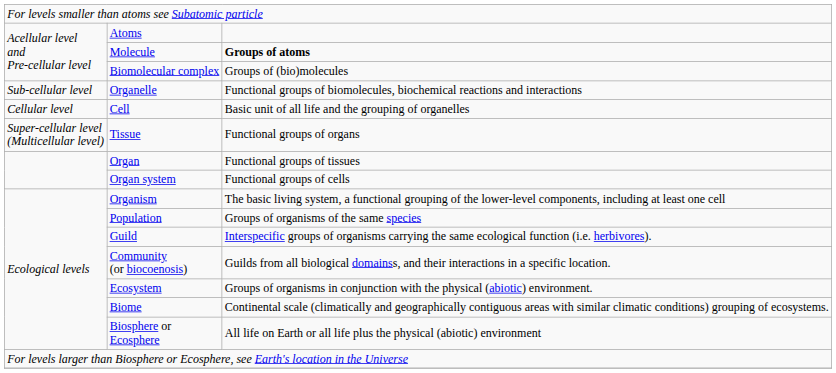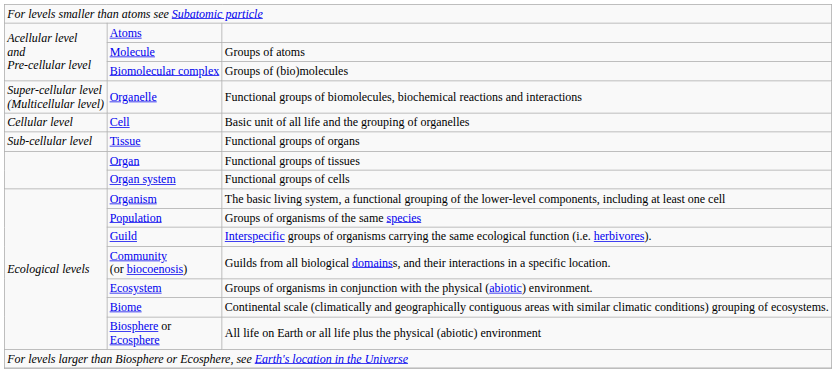Molecule | column 3: bold -> normal
Organelle | column 1: Sub-cellular level -> Super-cellular level (Multicellular level)
Tissue | column 1: Super-cellular level (Multicellular level) -> Sub-cellular level
